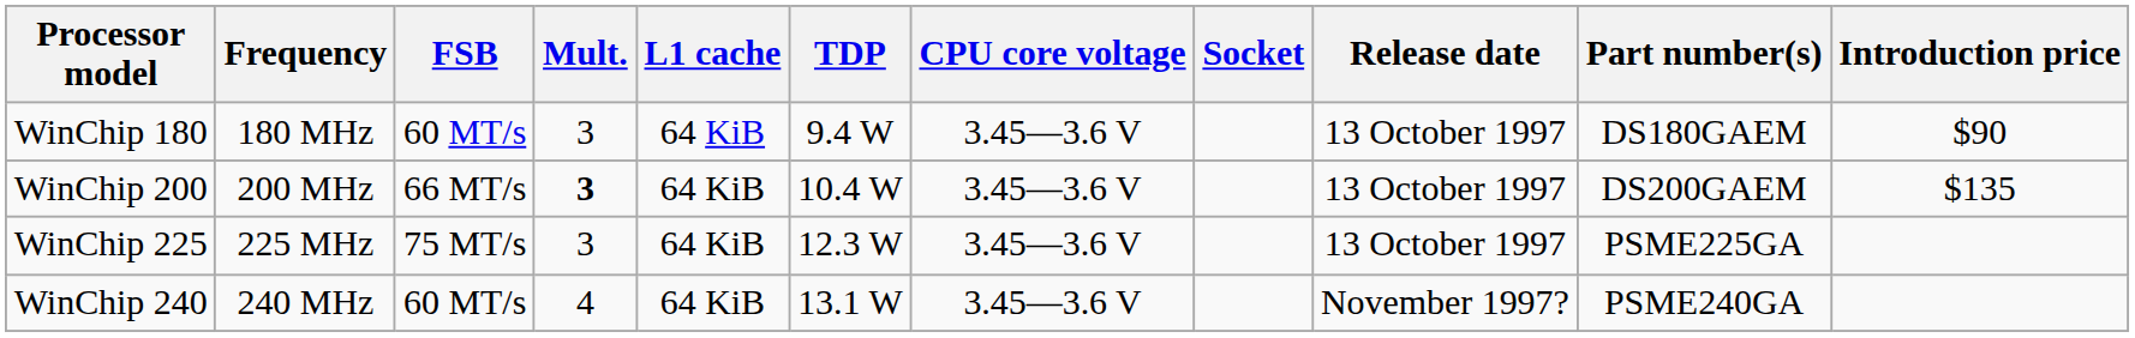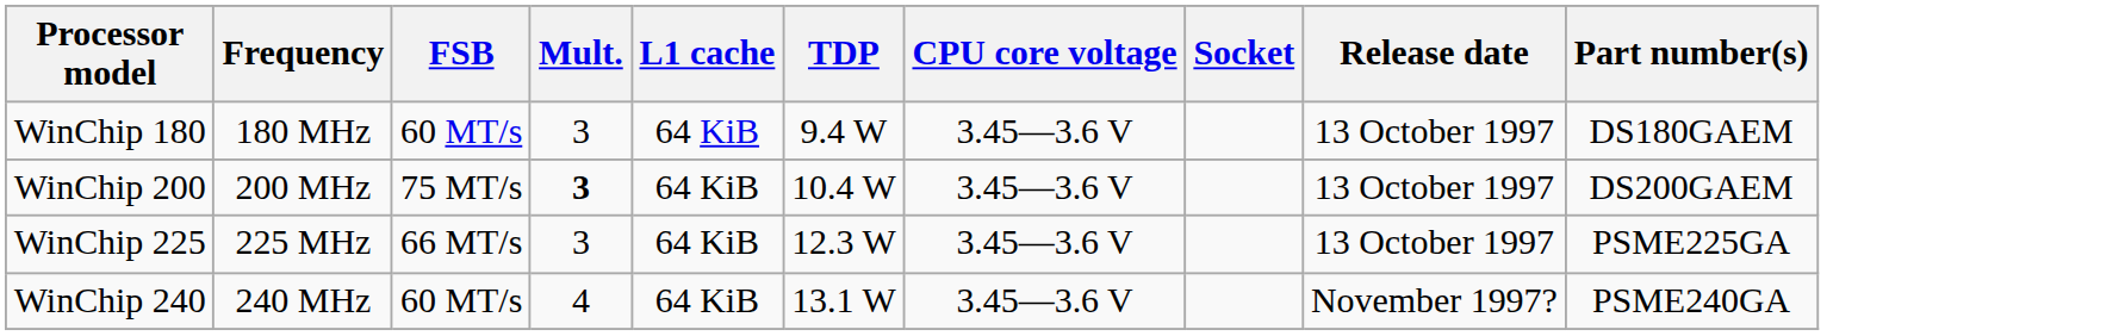- column: Introduction price | $90 | $135
WinChip 200 | FSB: 66 MT/s -> 75 MT/s
WinChip 225 | FSB: 75 MT/s -> 66 MT/s
